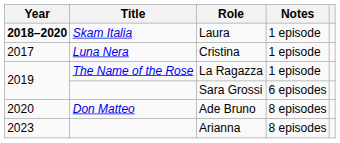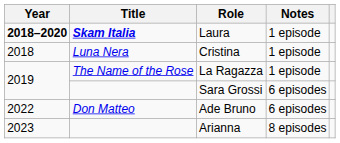Laura | Title: normal -> bold
Cristina | Year: 2017 -> 2018
Ade Bruno | Year: 2020 -> 2022
Ade Bruno | Notes: 8 episodes -> 6 episodes
